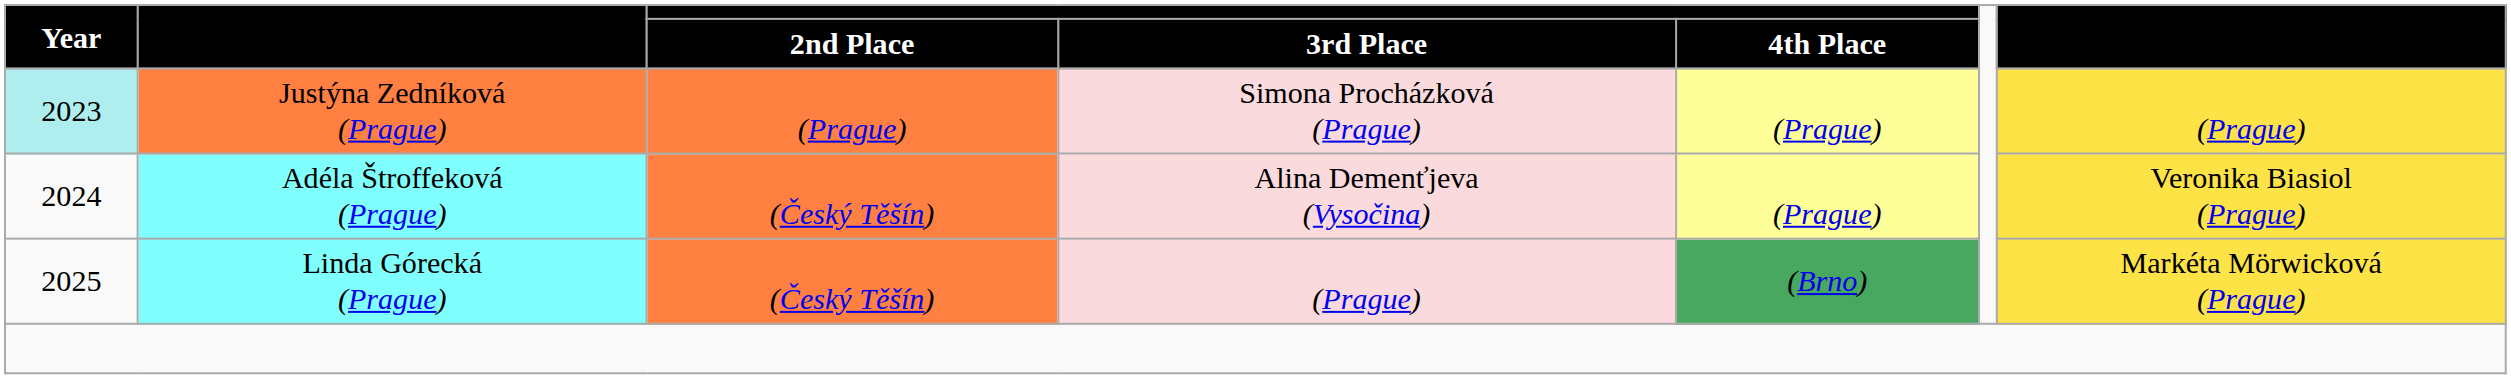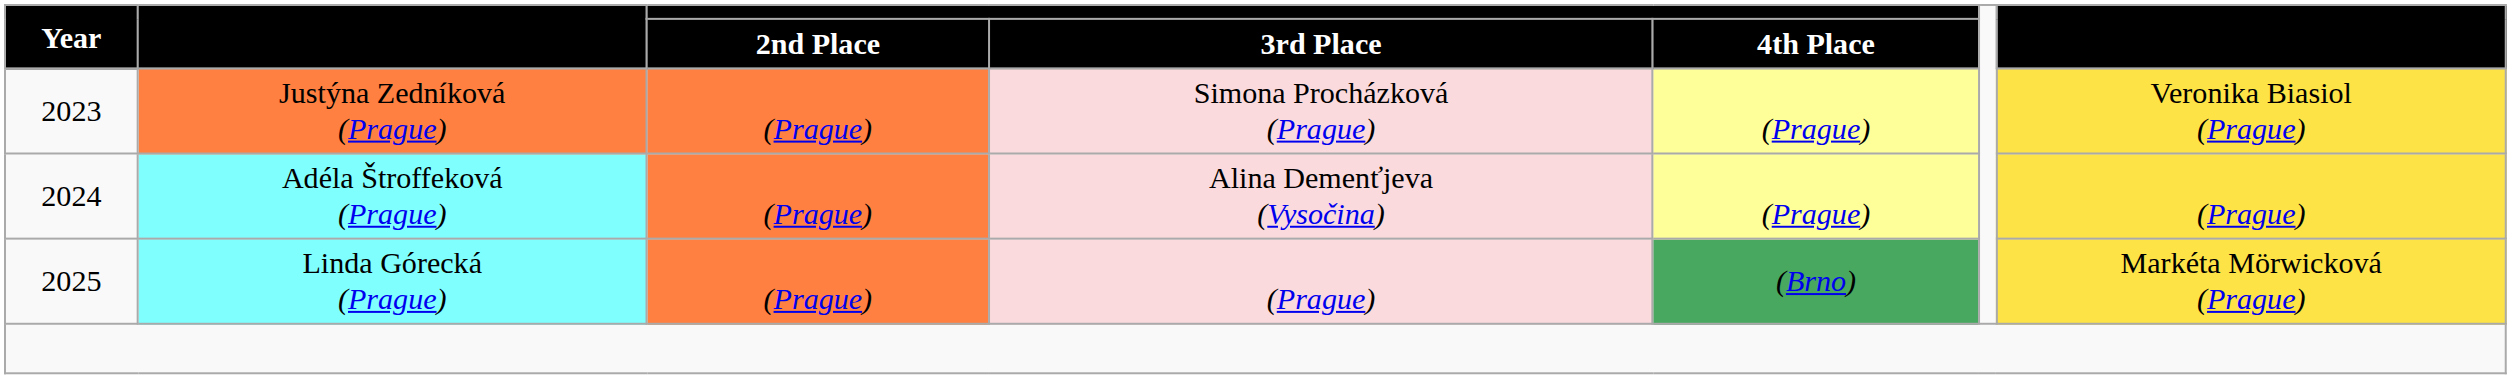Justýna Zedníková (Prague) | Year: paleturquoise background -> no background
Justýna Zedníková (Prague) | column 7: (Prague) -> Veronika Biasiol (Prague)
Adéla Štroffeková (Prague) | 2nd Place: (Český Těšín) -> (Prague)
Adéla Štroffeková (Prague) | column 7: Veronika Biasiol (Prague) -> (Prague)
Linda Górecká (Prague) | 2nd Place: (Český Těšín) -> (Prague)
